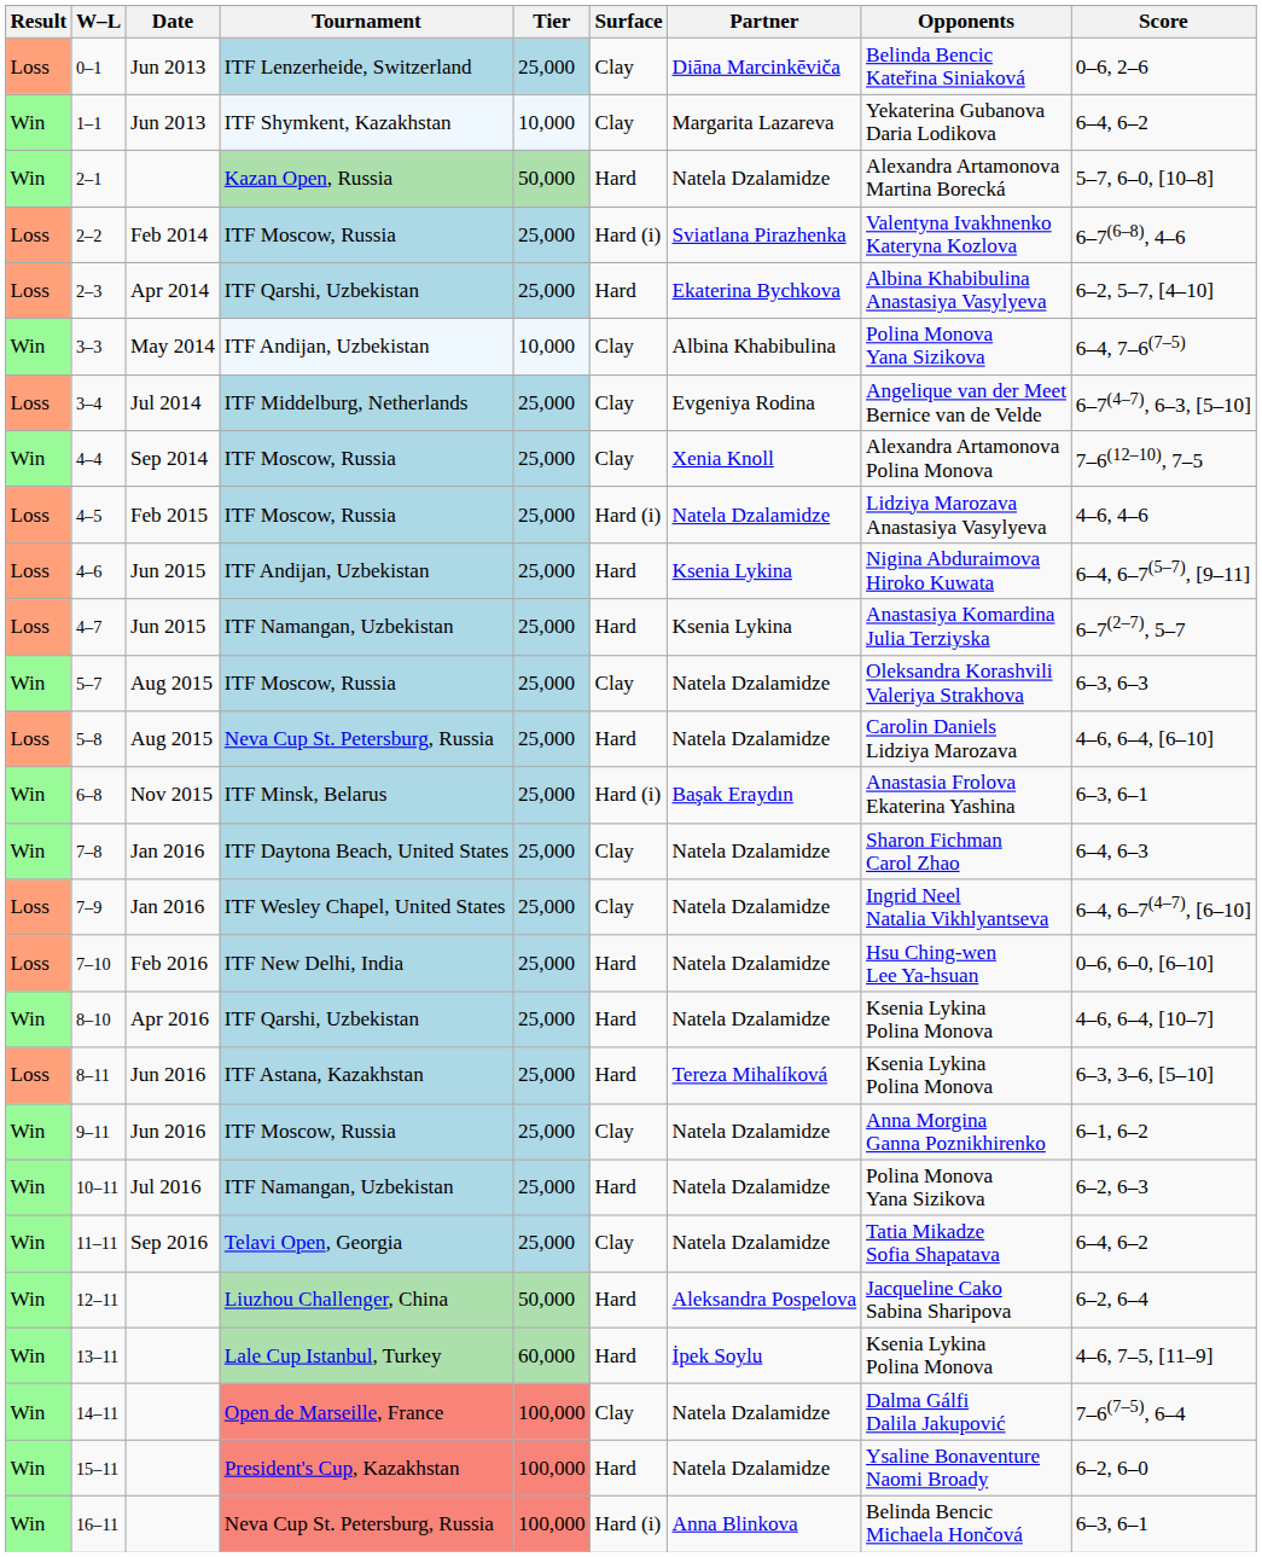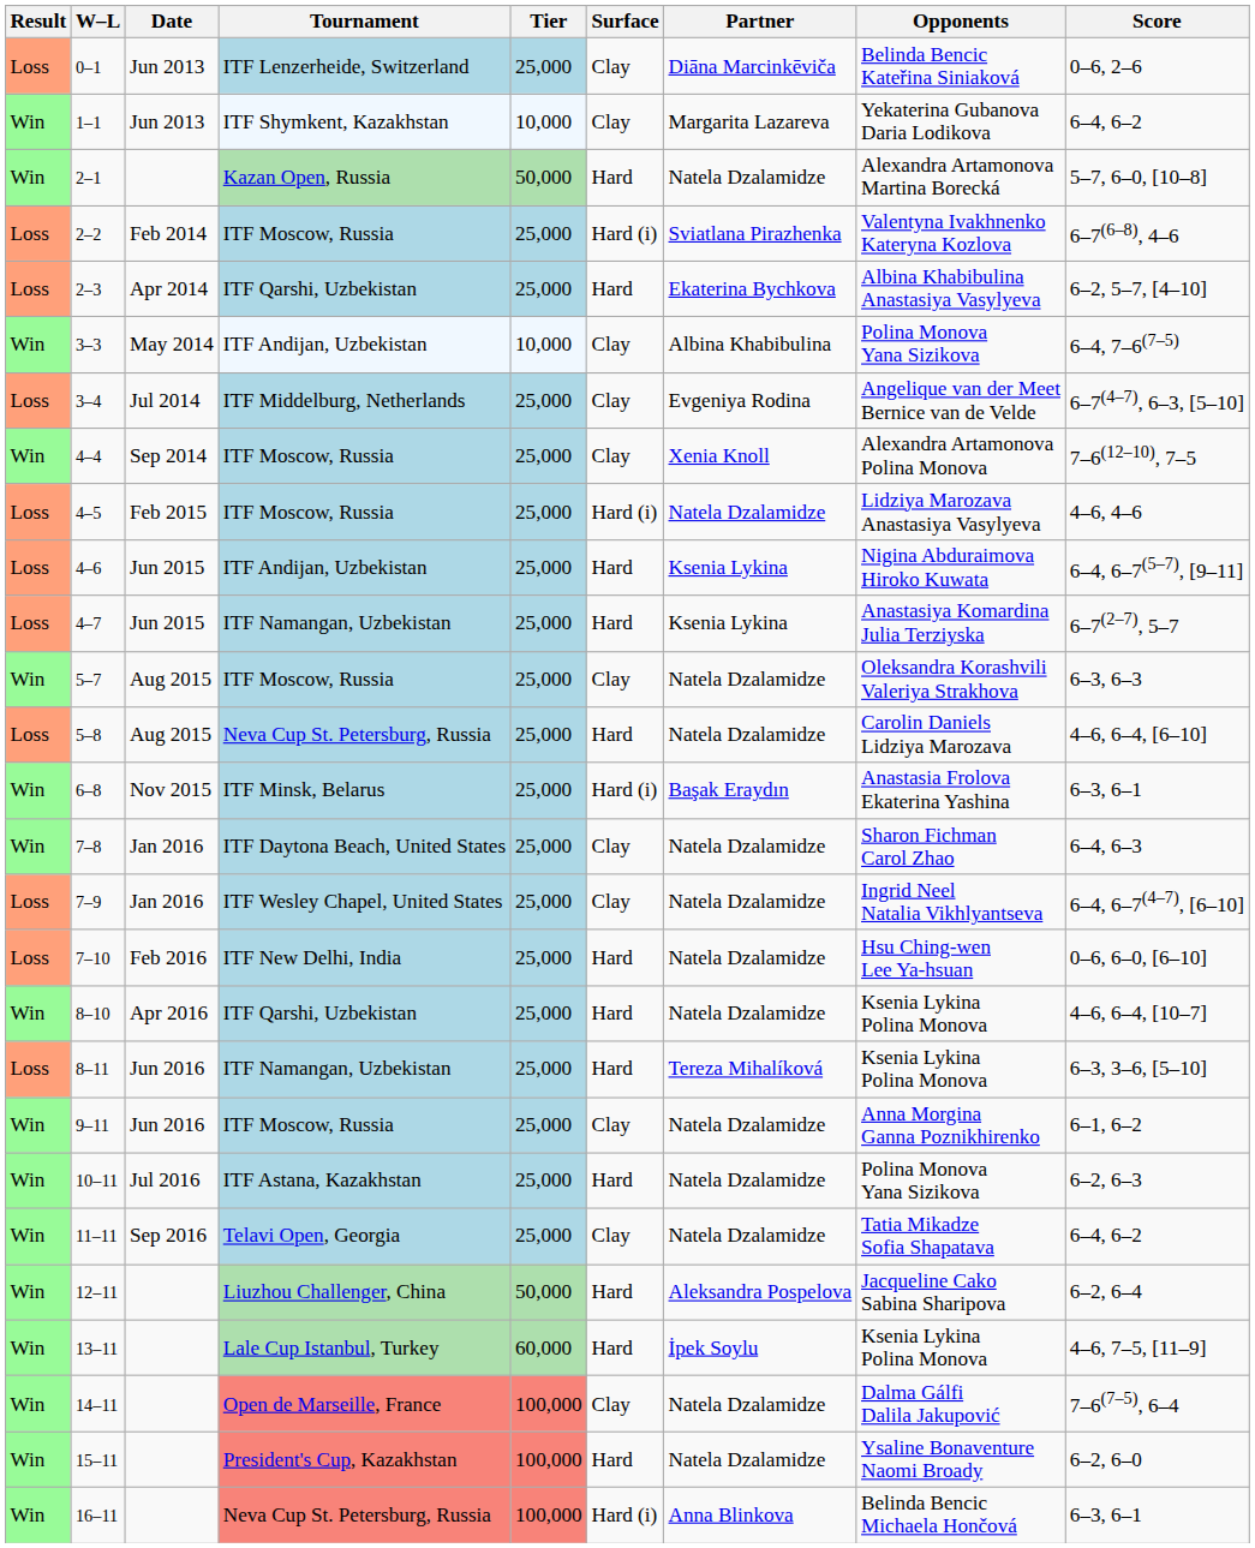8–11 | Tournament: ITF Astana, Kazakhstan -> ITF Namangan, Uzbekistan
10–11 | Tournament: ITF Namangan, Uzbekistan -> ITF Astana, Kazakhstan
